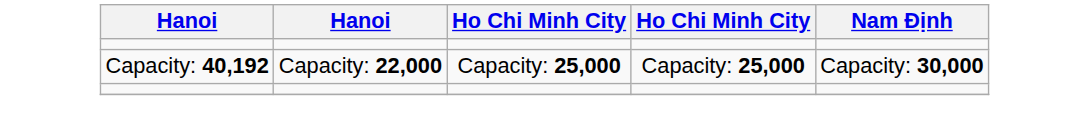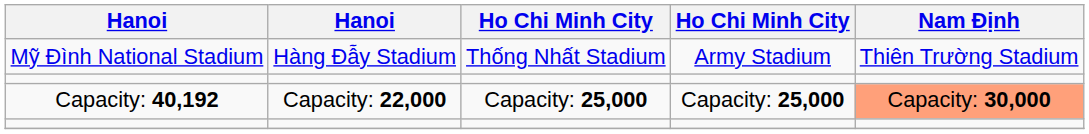+ row: Mỹ Đình National Stadium | Hàng Đẫy Stadium | Thống Nhất Stadium | Army Stadium | Thiên Trường Stadium
Capacity: 40,192 | Nam Định: no background -> lightsalmon background
